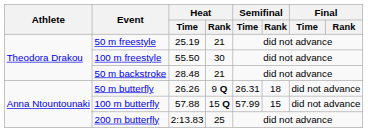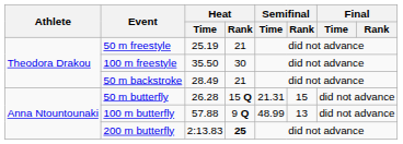100 m freestyle | Heat / Time: 55.50 -> 35.50
50 m backstroke | Heat / Time: 28.48 -> 28.49
50 m butterfly | Heat / Time: 26.26 -> 26.28
50 m butterfly | Heat / Rank: 9 Q -> 15 Q
50 m butterfly | Semifinal / Time: 26.31 -> 21.31
50 m butterfly | Semifinal / Rank: 18 -> 15
100 m butterfly | Heat / Rank: 15 Q -> 9 Q
100 m butterfly | Semifinal / Time: 57.99 -> 48.99
100 m butterfly | Semifinal / Rank: 15 -> 13
200 m butterfly | Heat / Rank: normal -> bold
